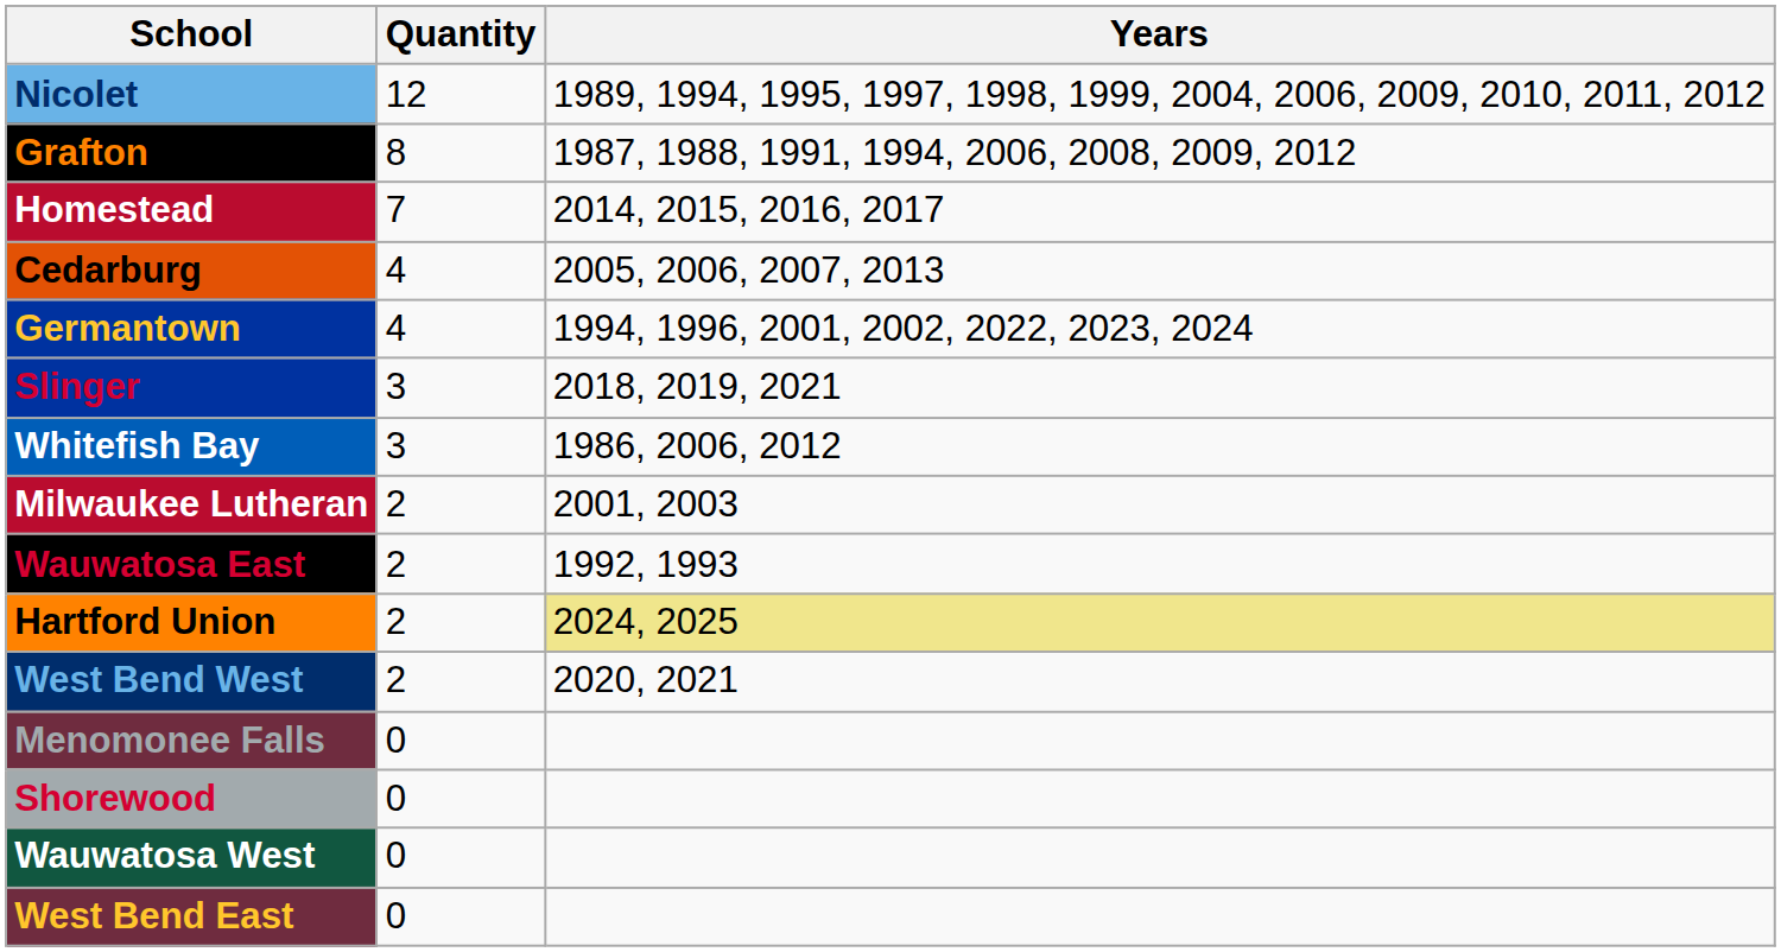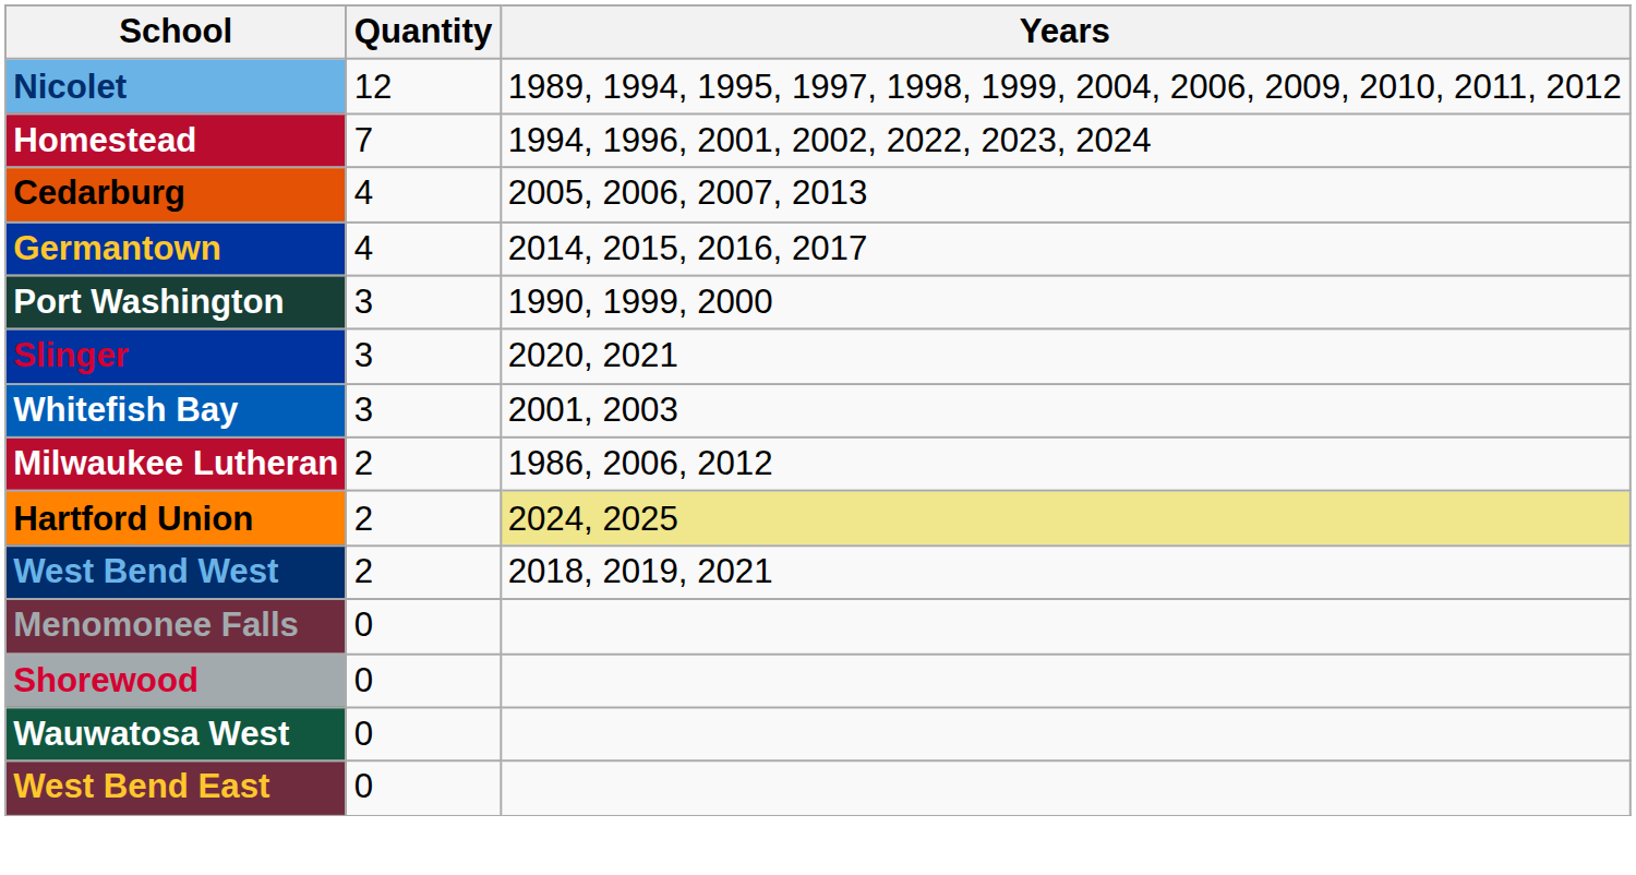- row: Grafton | 8 | 1987, 1988, 1991, 1994, 2006, 2008, 2009, 2012
Homestead | Years: 2014, 2015, 2016, 2017 -> 1994, 1996, 2001, 2002, 2022, 2023, 2024
Germantown | Years: 1994, 1996, 2001, 2002, 2022, 2023, 2024 -> 2014, 2015, 2016, 2017
+ row: Port Washington | 3 | 1990, 1999, 2000
Slinger | Years: 2018, 2019, 2021 -> 2020, 2021
Whitefish Bay | Years: 1986, 2006, 2012 -> 2001, 2003
Milwaukee Lutheran | Years: 2001, 2003 -> 1986, 2006, 2012
- row: Wauwatosa East | 2 | 1992, 1993
West Bend West | Years: 2020, 2021 -> 2018, 2019, 2021
